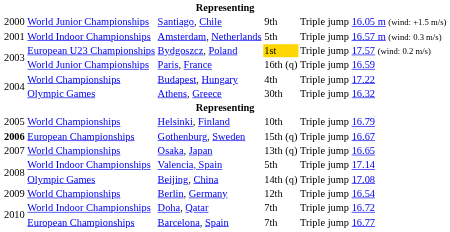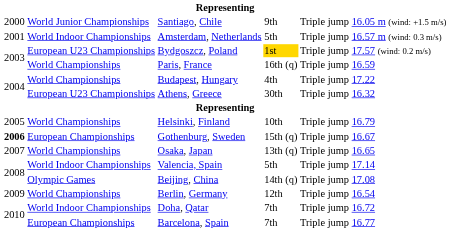Paris, France | column 2: World Junior Championships -> World Championships
Athens, Greece | column 2: Olympic Games -> European U23 Championships
